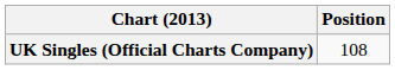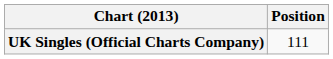UK Singles (Official Charts Company) | Position: 108 -> 111
